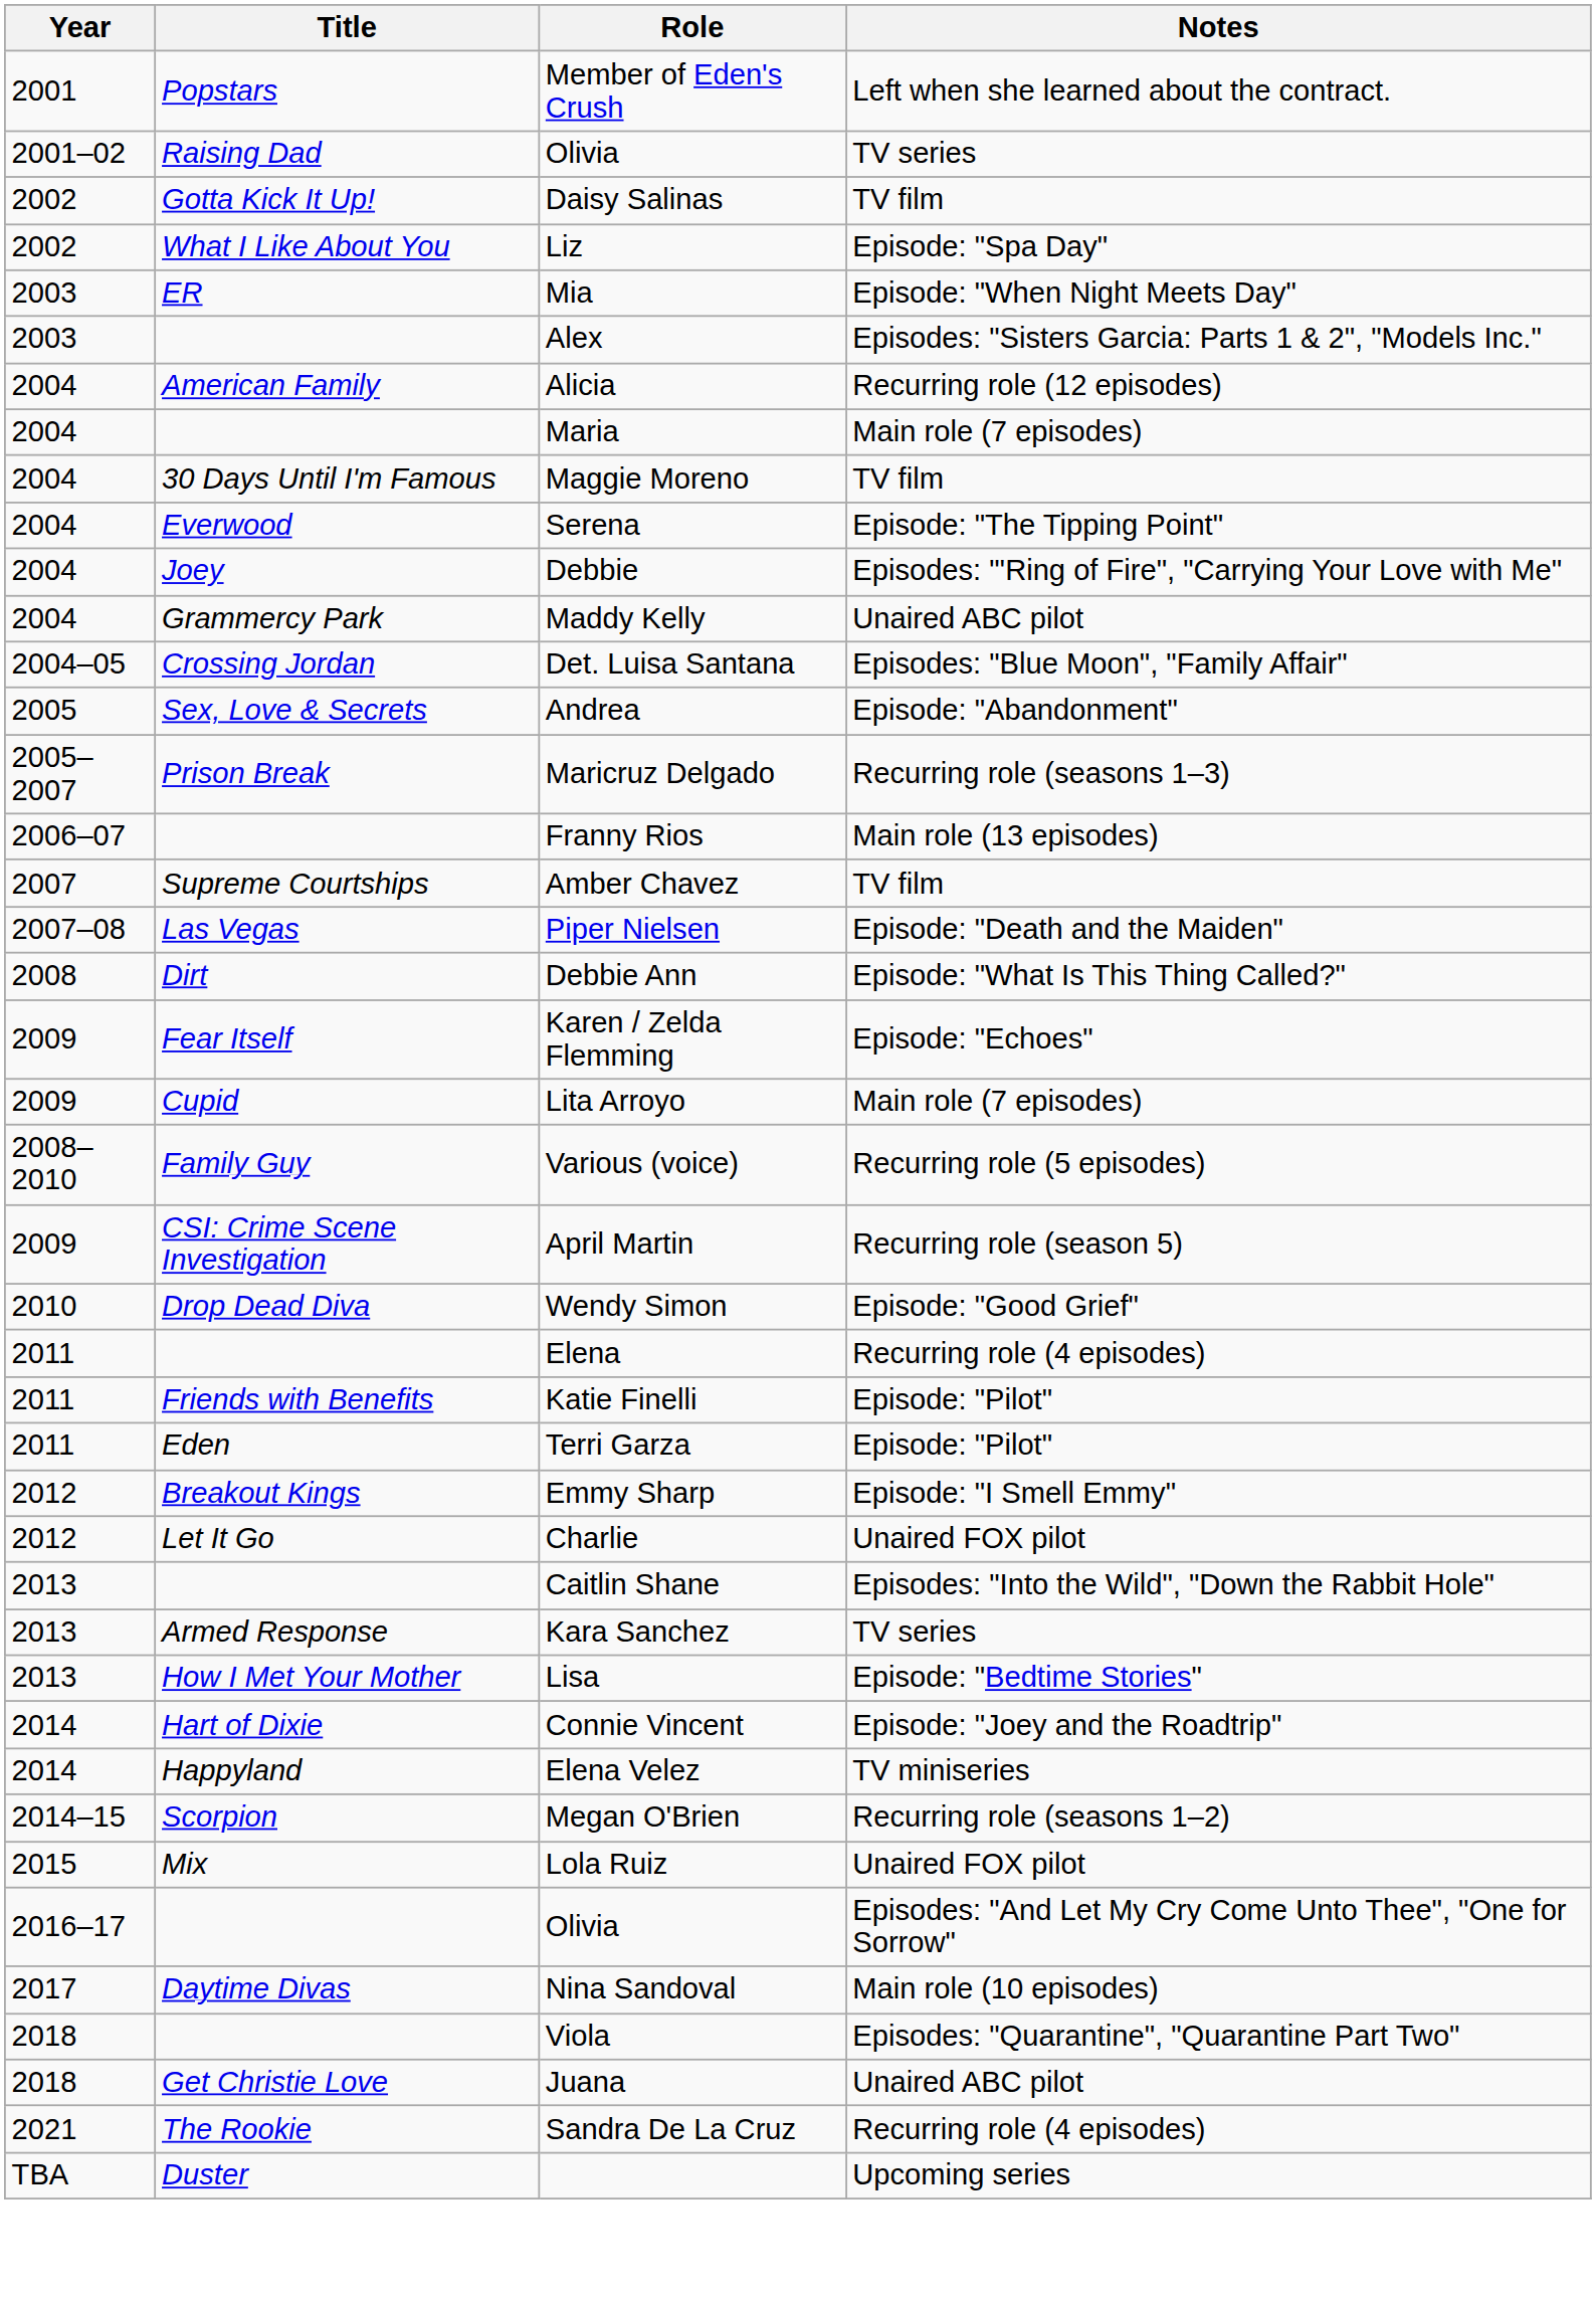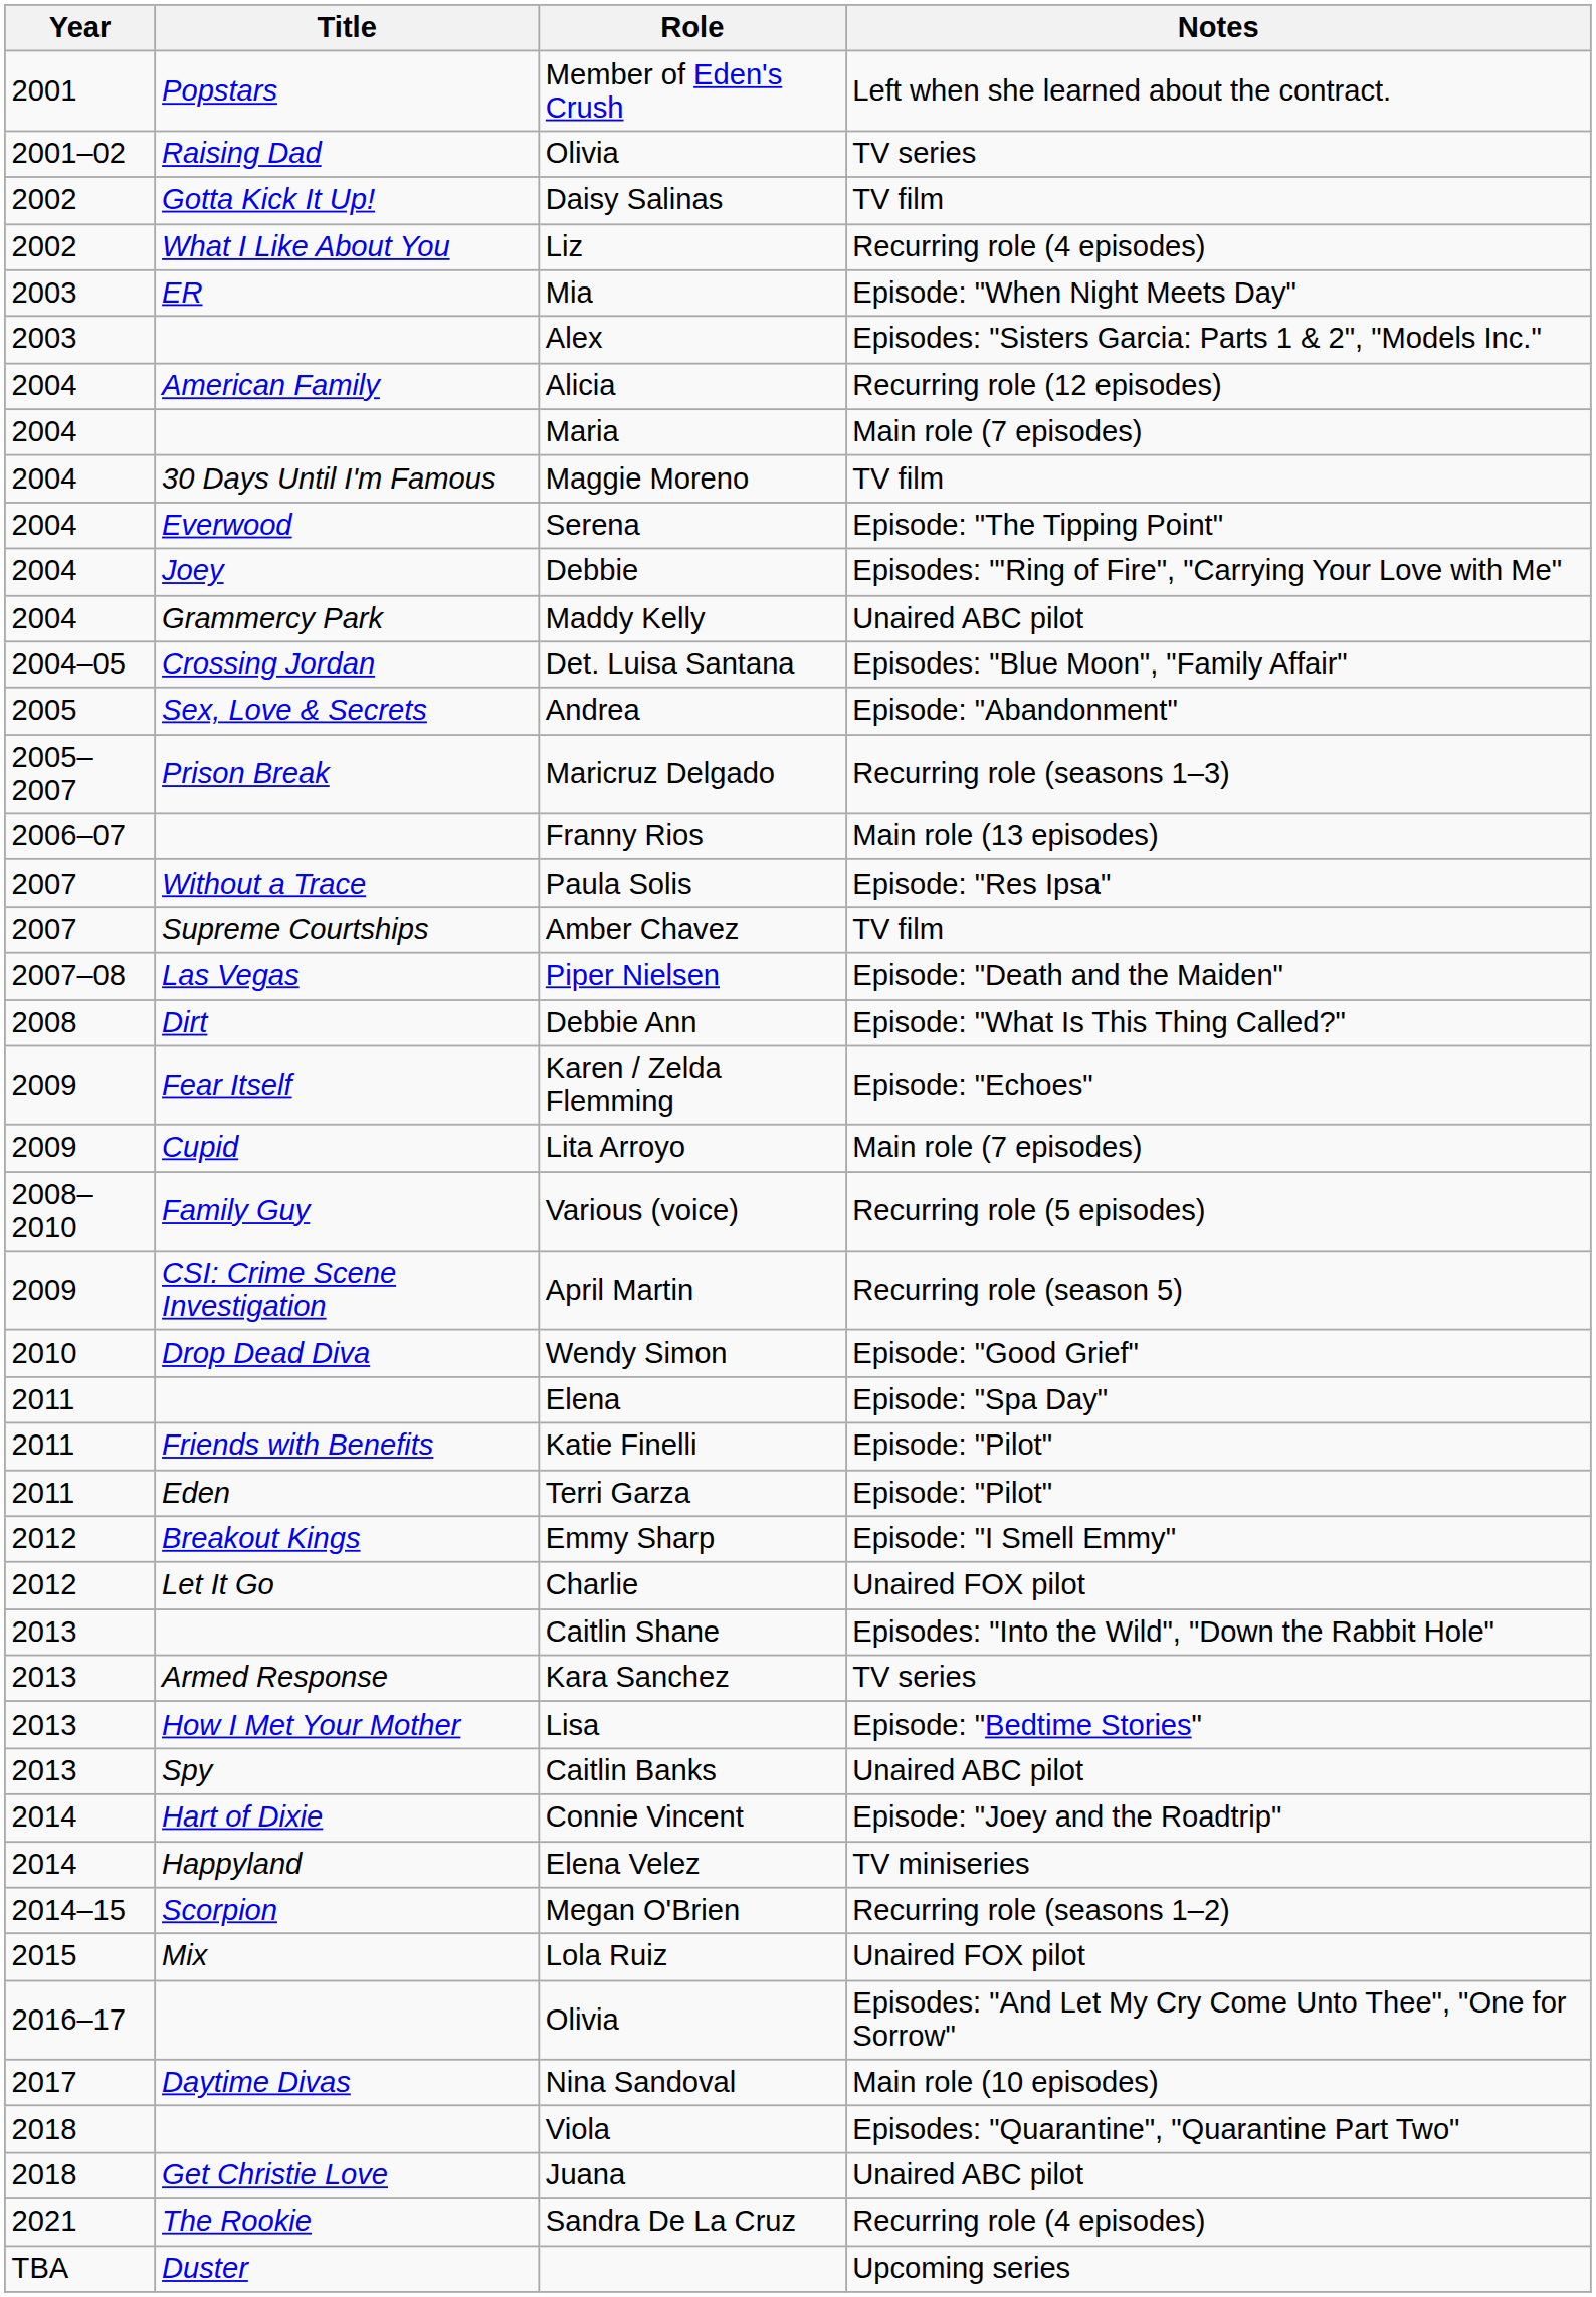Liz | Notes: Episode: "Spa Day" -> Recurring role (4 episodes)
+ row: 2007 | Without a Trace | Paula Solis | Episode: "Res Ipsa"
Elena | Notes: Recurring role (4 episodes) -> Episode: "Spa Day"
+ row: 2013 | Spy | Caitlin Banks | Unaired ABC pilot
